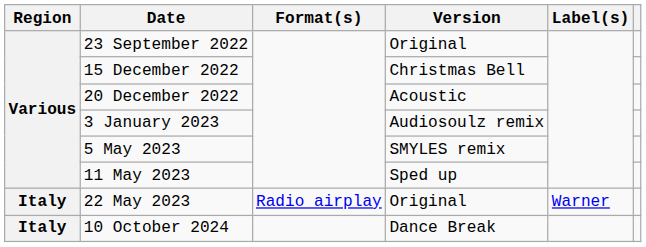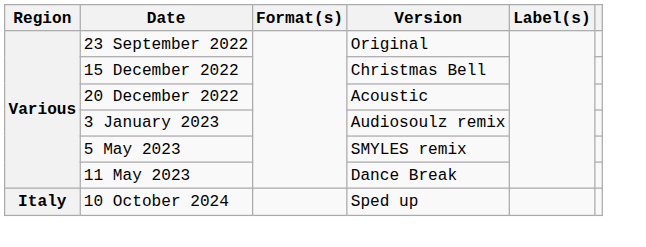11 May 2023 | Version: Sped up -> Dance Break
- row: Italy | 22 May 2023 | Radio airplay | Original | Warner
10 October 2024 | Version: Dance Break -> Sped up
